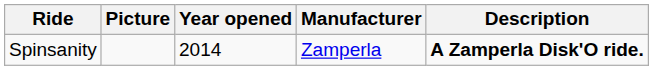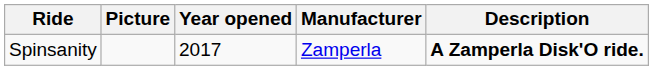Spinsanity | Year opened: 2014 -> 2017
